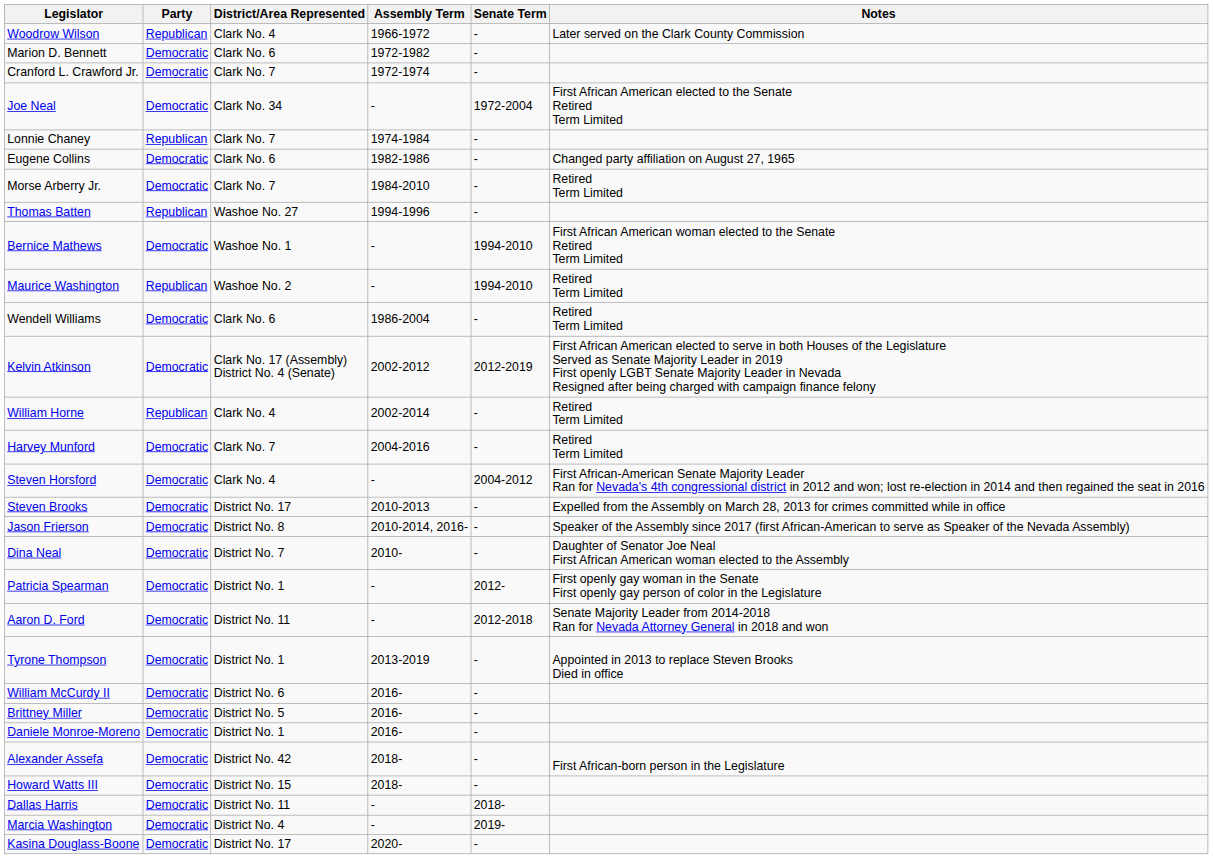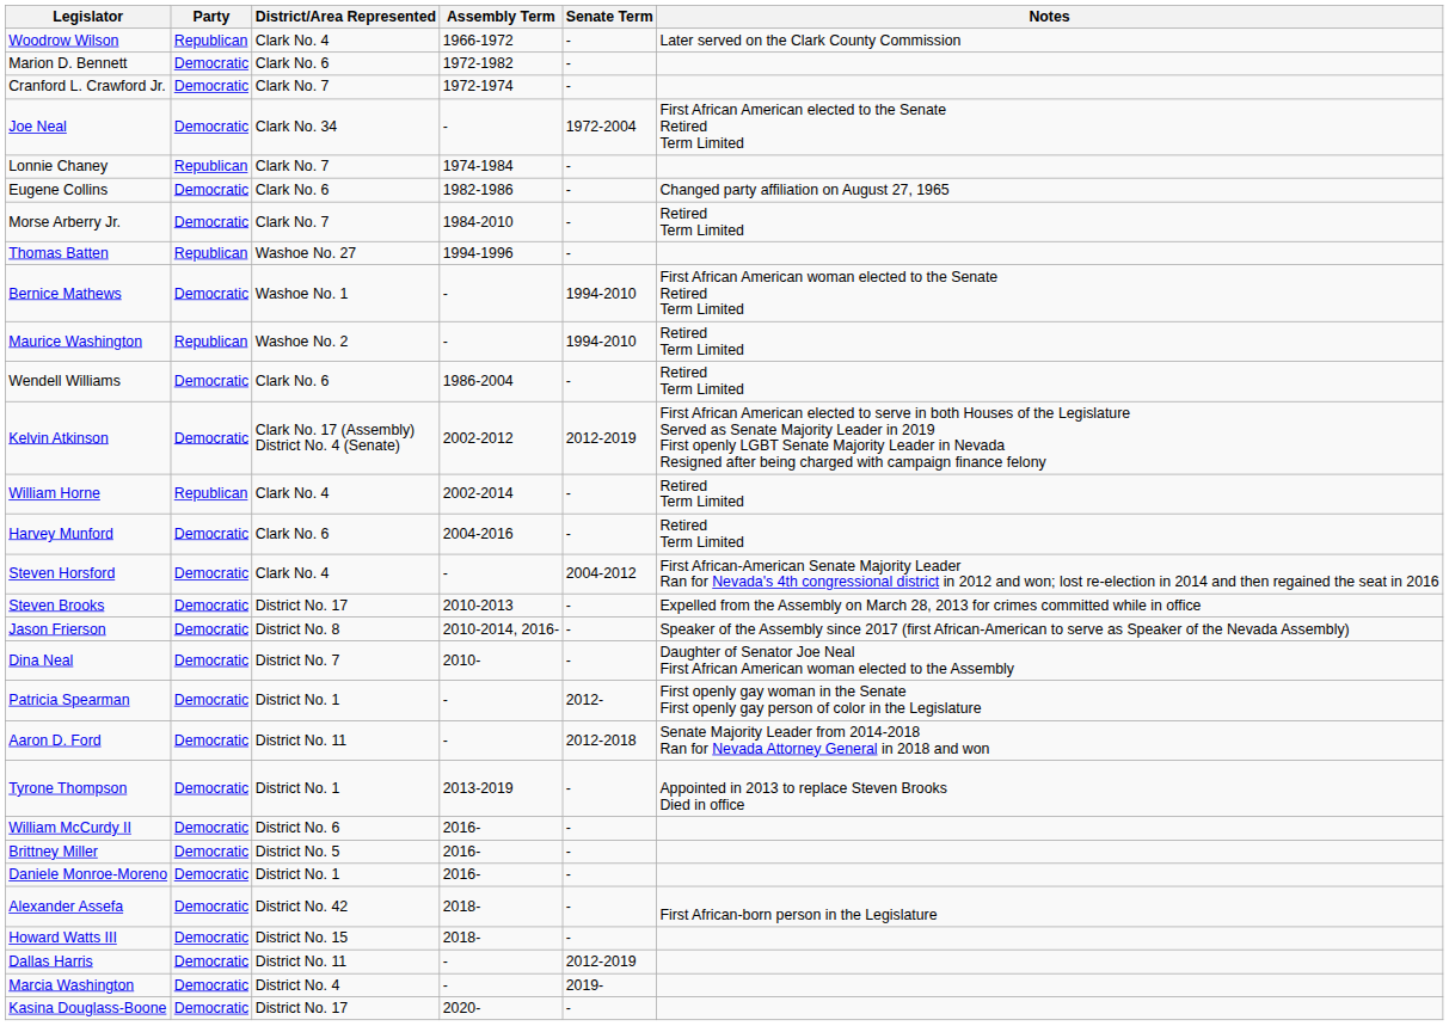Harvey Munford | District/Area Represented: Clark No. 7 -> Clark No. 6
Dallas Harris | Senate Term: 2018- -> 2012-2019
